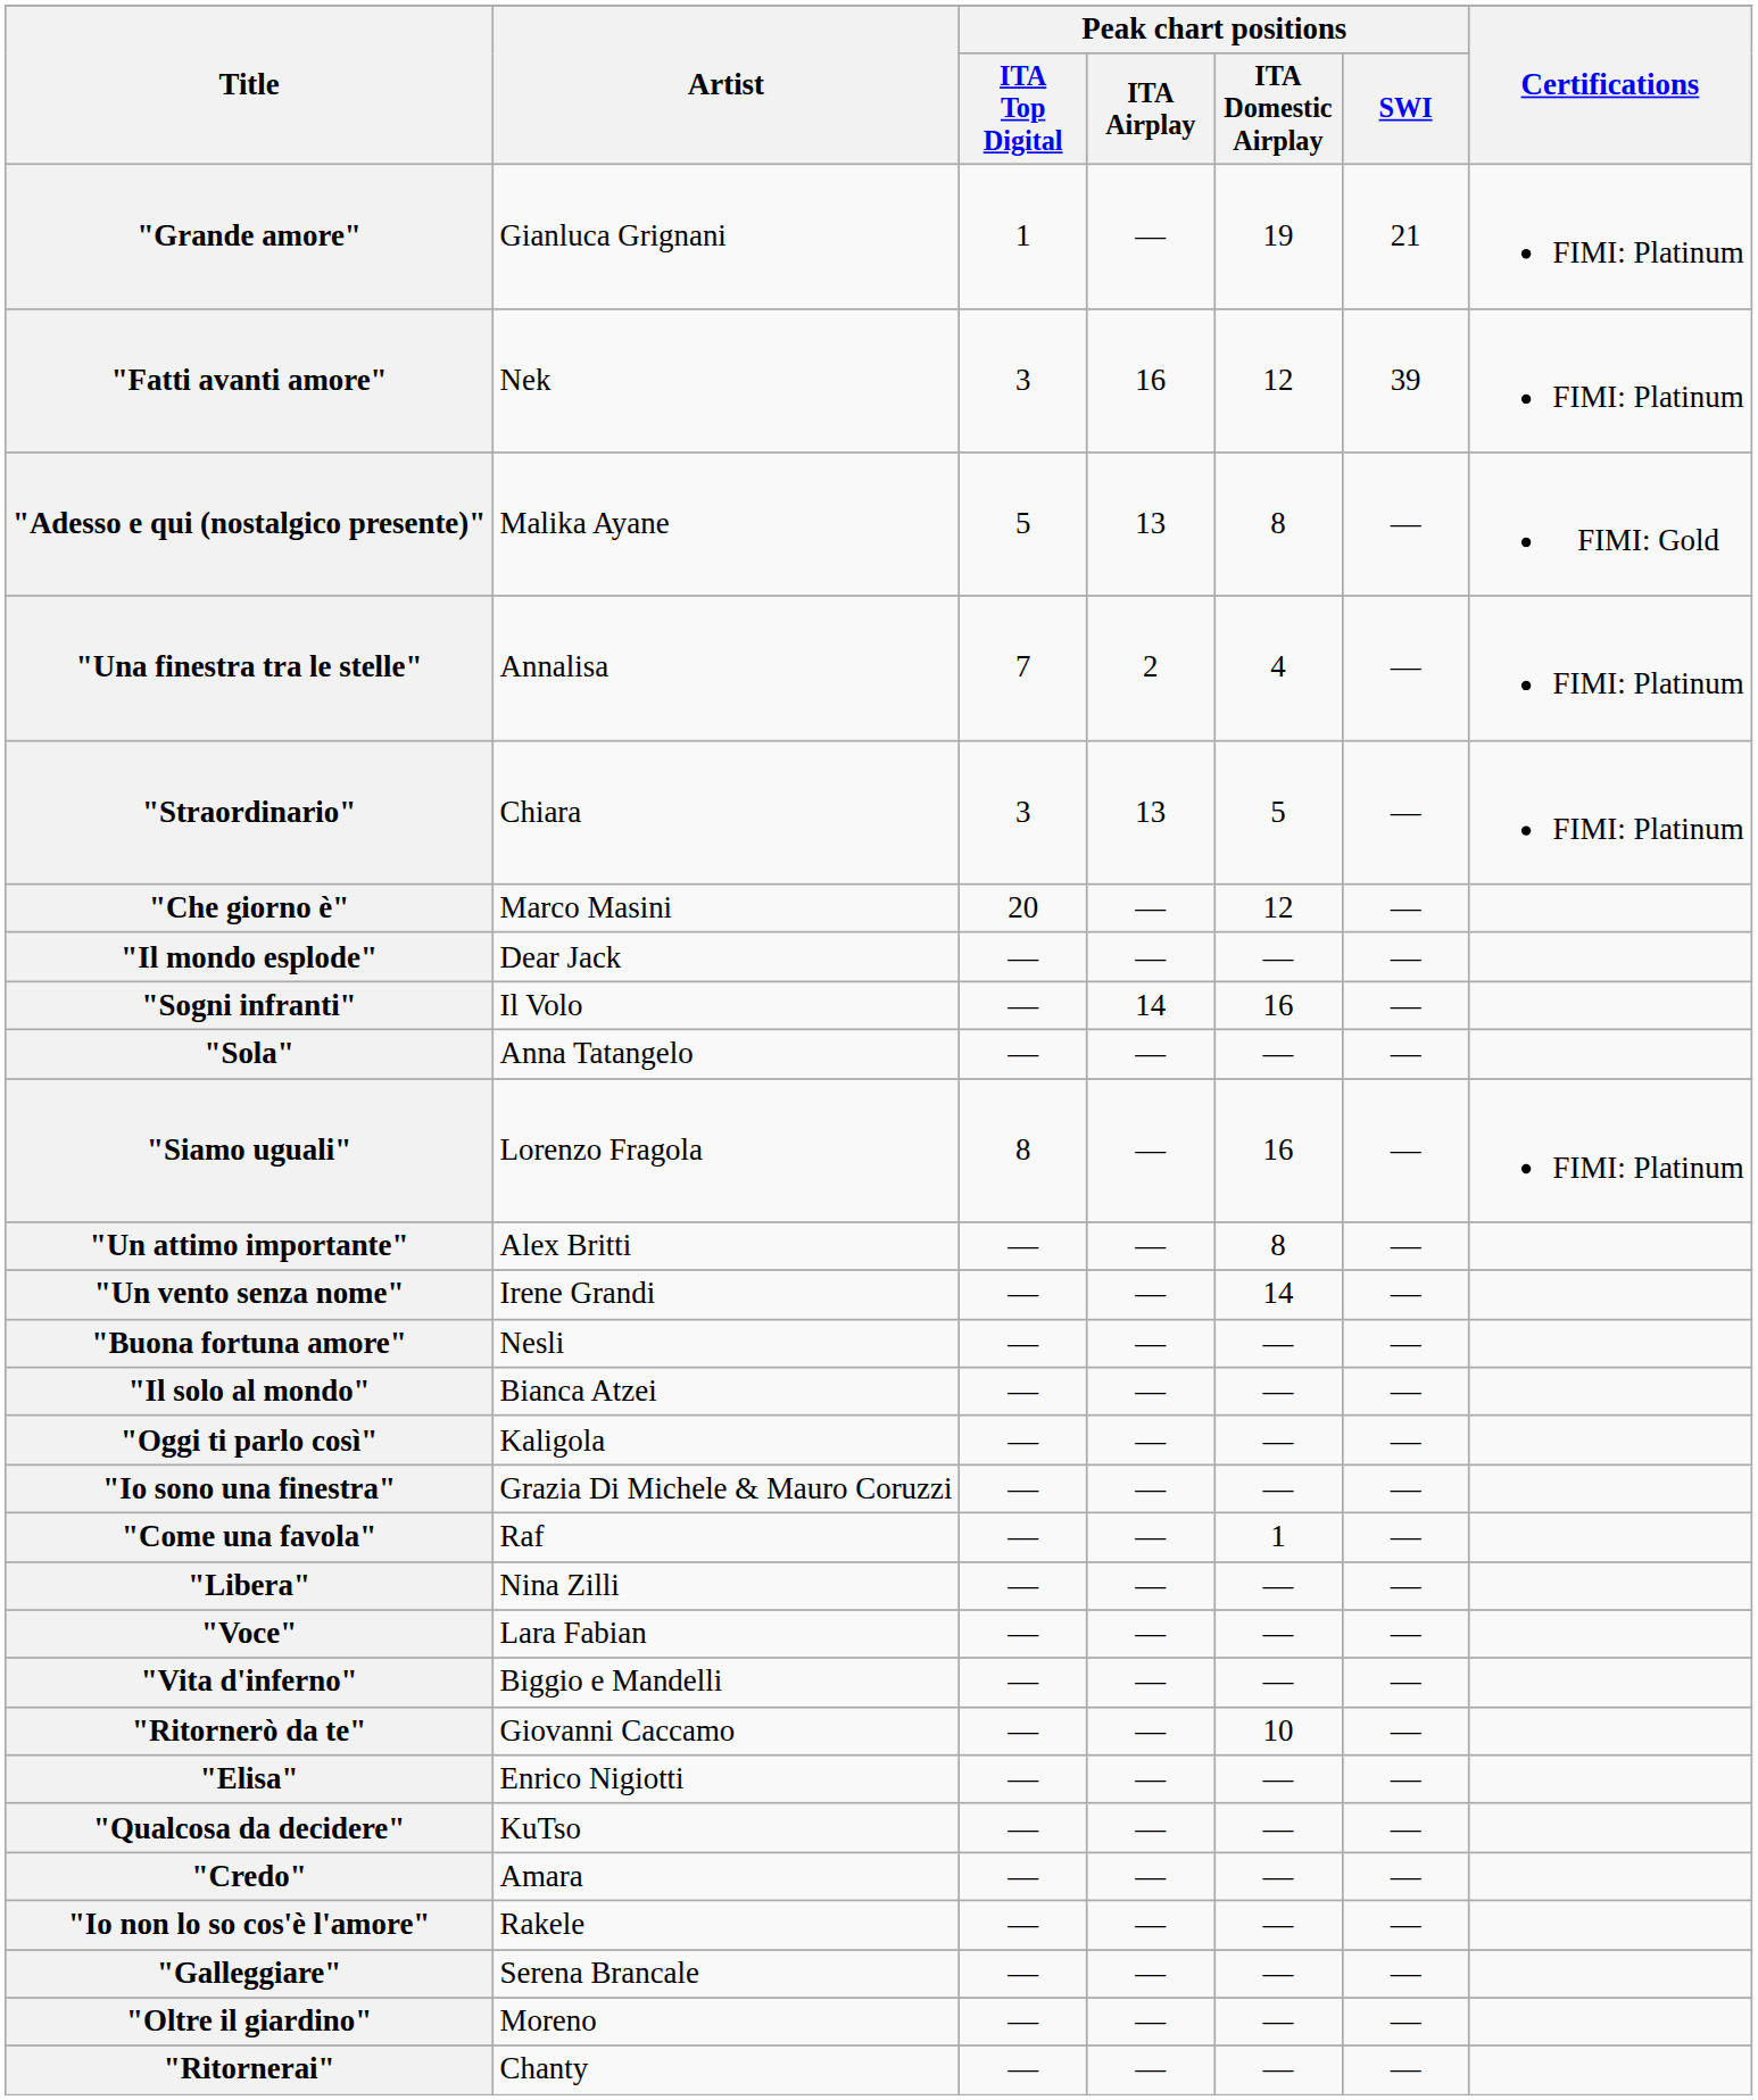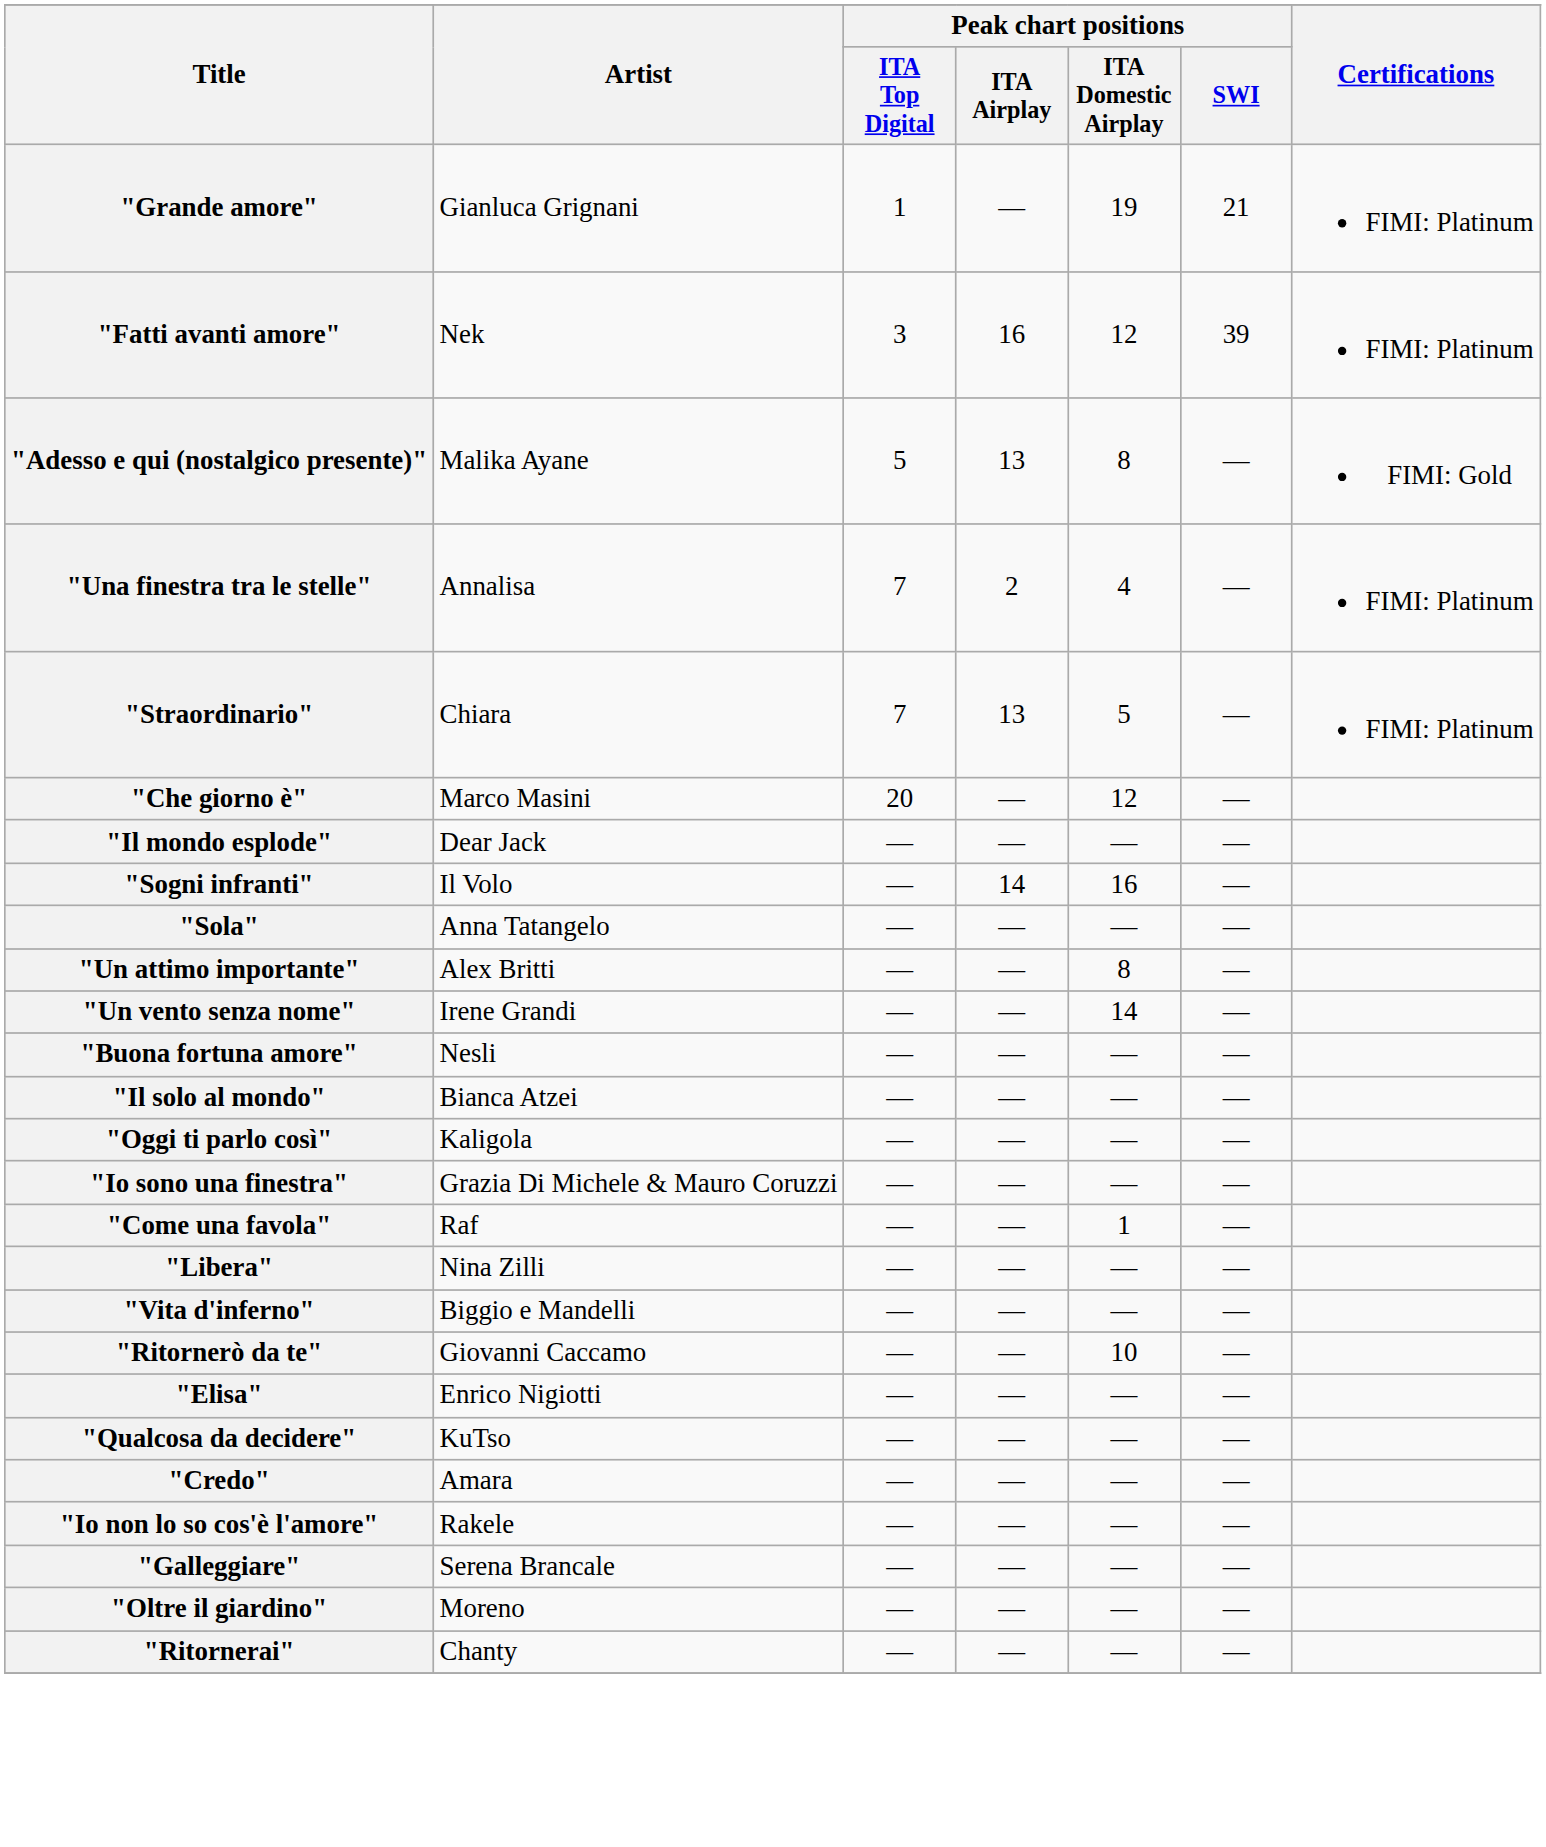"Straordinario" | Peak chart positions / ITA Top Digital: 3 -> 7
- row: "Siamo uguali" | Lorenzo Fragola | 8 | — | 16 | — | FIMI: Platinum
- row: "Voce" | Lara Fabian | — | — | — | —
